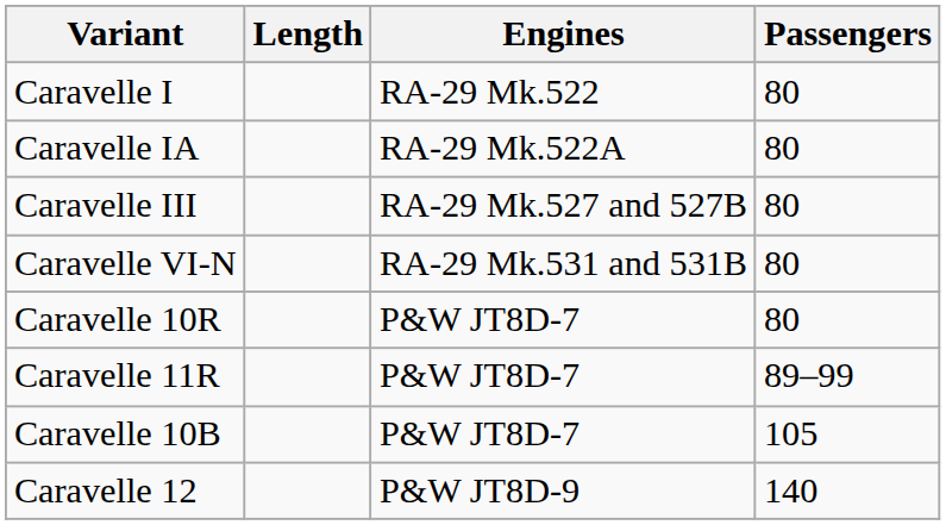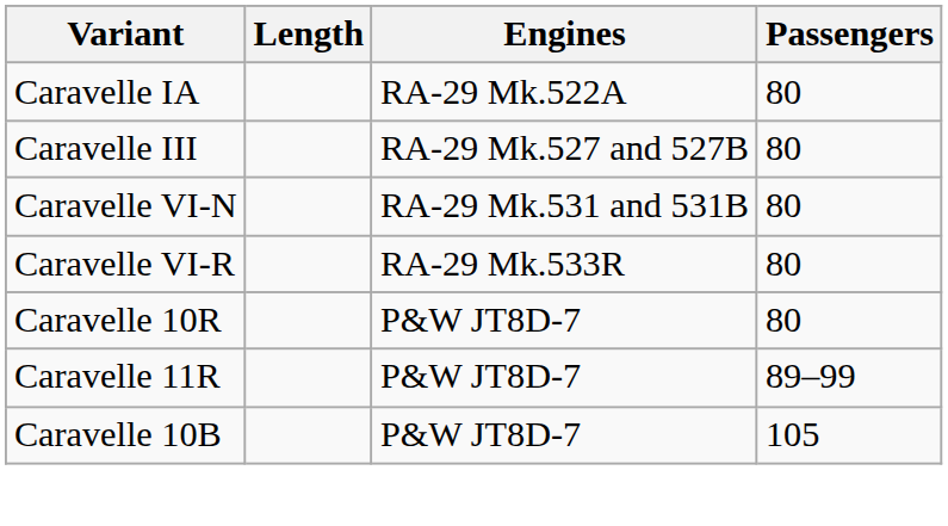- row: Caravelle I | RA-29 Mk.522 | 80
+ row: Caravelle VI-R | RA-29 Mk.533R | 80
- row: Caravelle 12 | P&W JT8D-9 | 140
